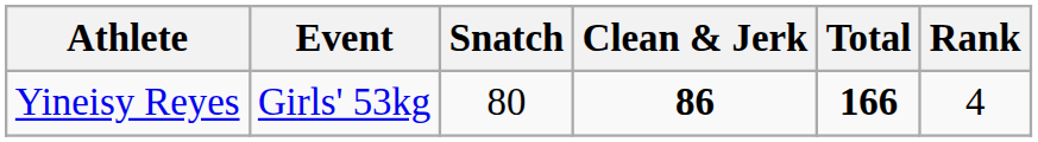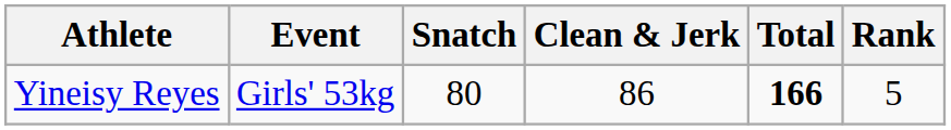Yineisy Reyes | Clean & Jerk: bold -> normal
Yineisy Reyes | Rank: 4 -> 5
